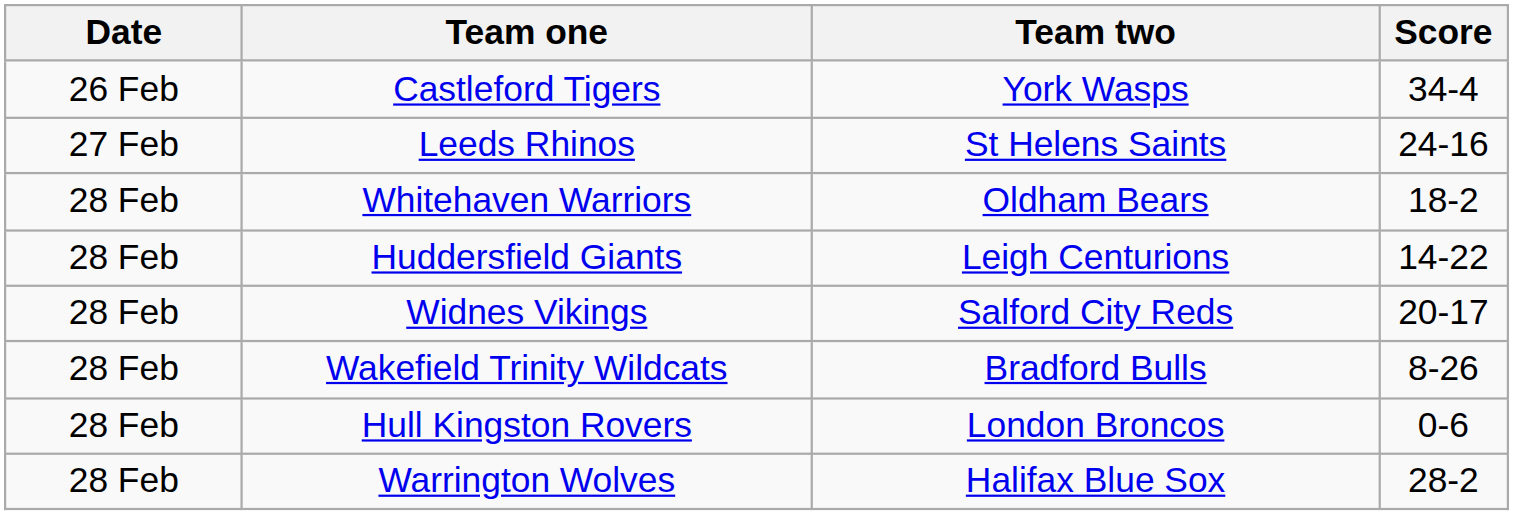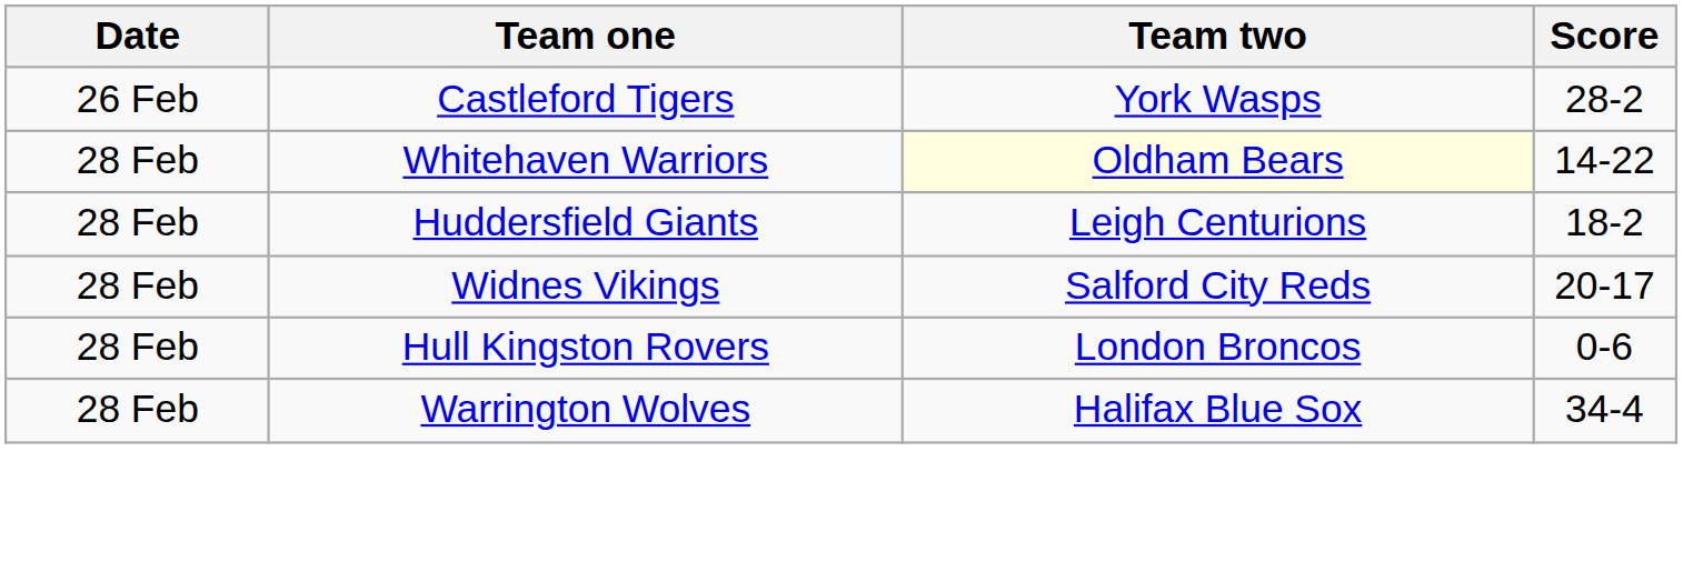Castleford Tigers | Score: 34-4 -> 28-2
- row: 27 Feb | Leeds Rhinos | St Helens Saints | 24-16
Whitehaven Warriors | Team two: no background -> lightyellow background
Whitehaven Warriors | Score: 18-2 -> 14-22
Huddersfield Giants | Score: 14-22 -> 18-2
- row: 28 Feb | Wakefield Trinity Wildcats | Bradford Bulls | 8-26
Warrington Wolves | Score: 28-2 -> 34-4
